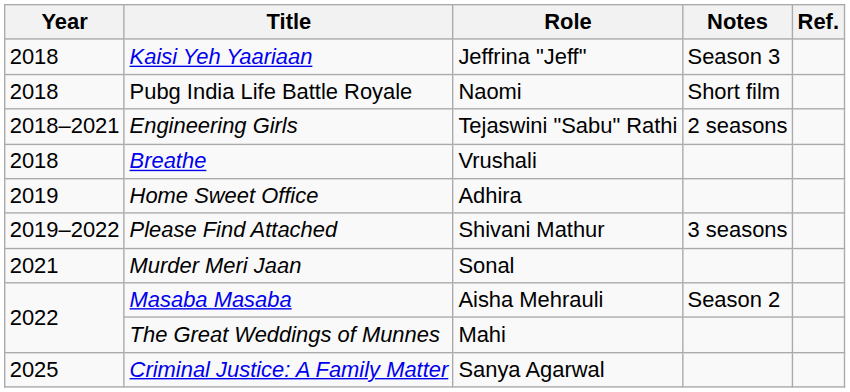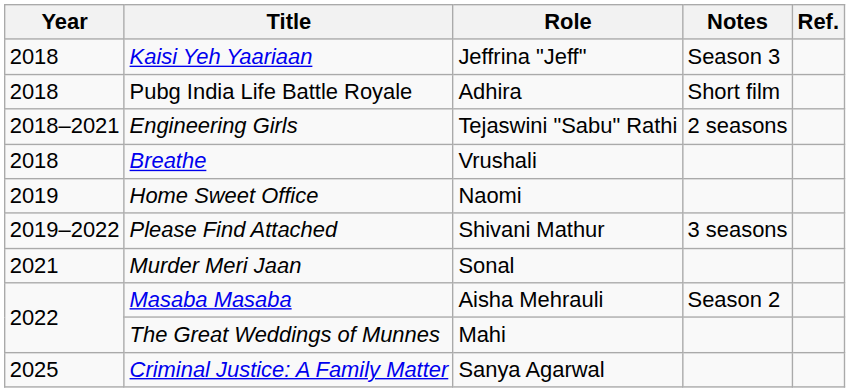Pubg India Life Battle Royale | Role: Naomi -> Adhira
Home Sweet Office | Role: Adhira -> Naomi
